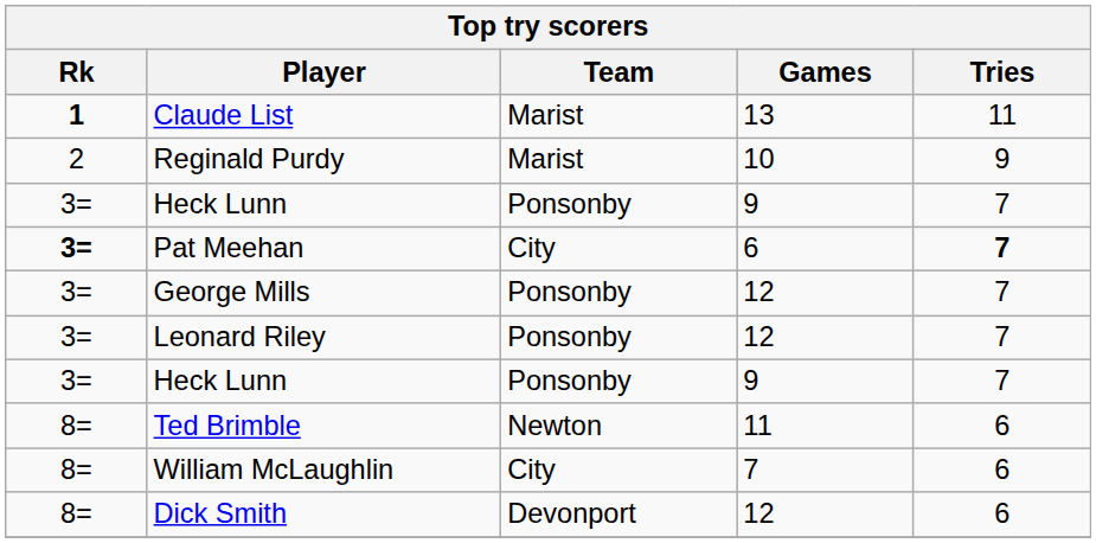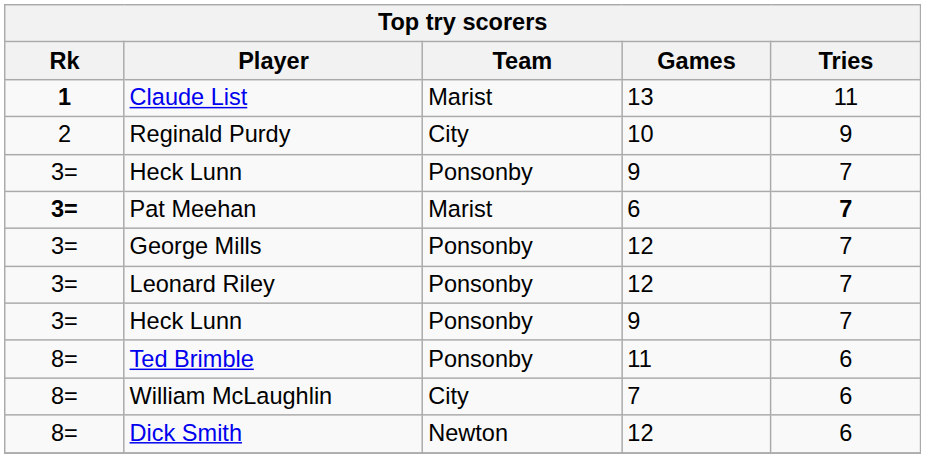Reginald Purdy | Team: Marist -> City
Pat Meehan | Team: City -> Marist
Ted Brimble | Team: Newton -> Ponsonby
Dick Smith | Team: Devonport -> Newton
